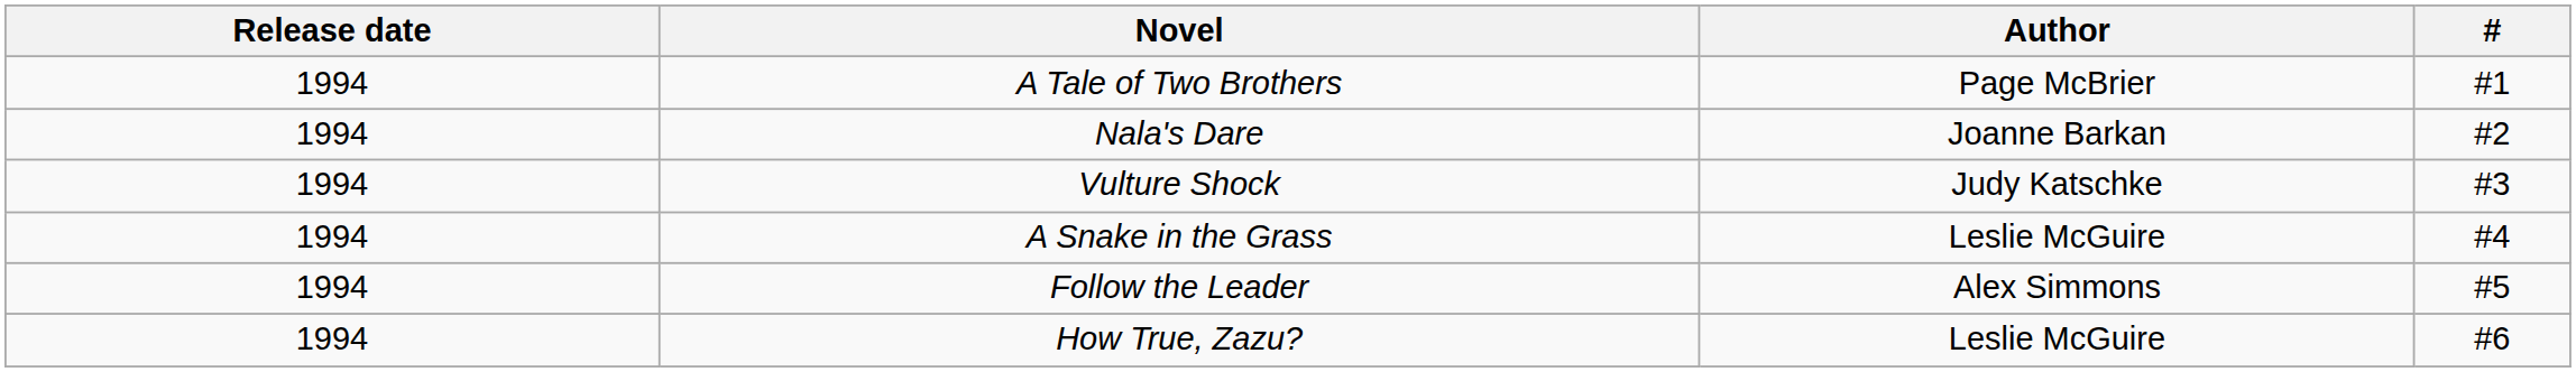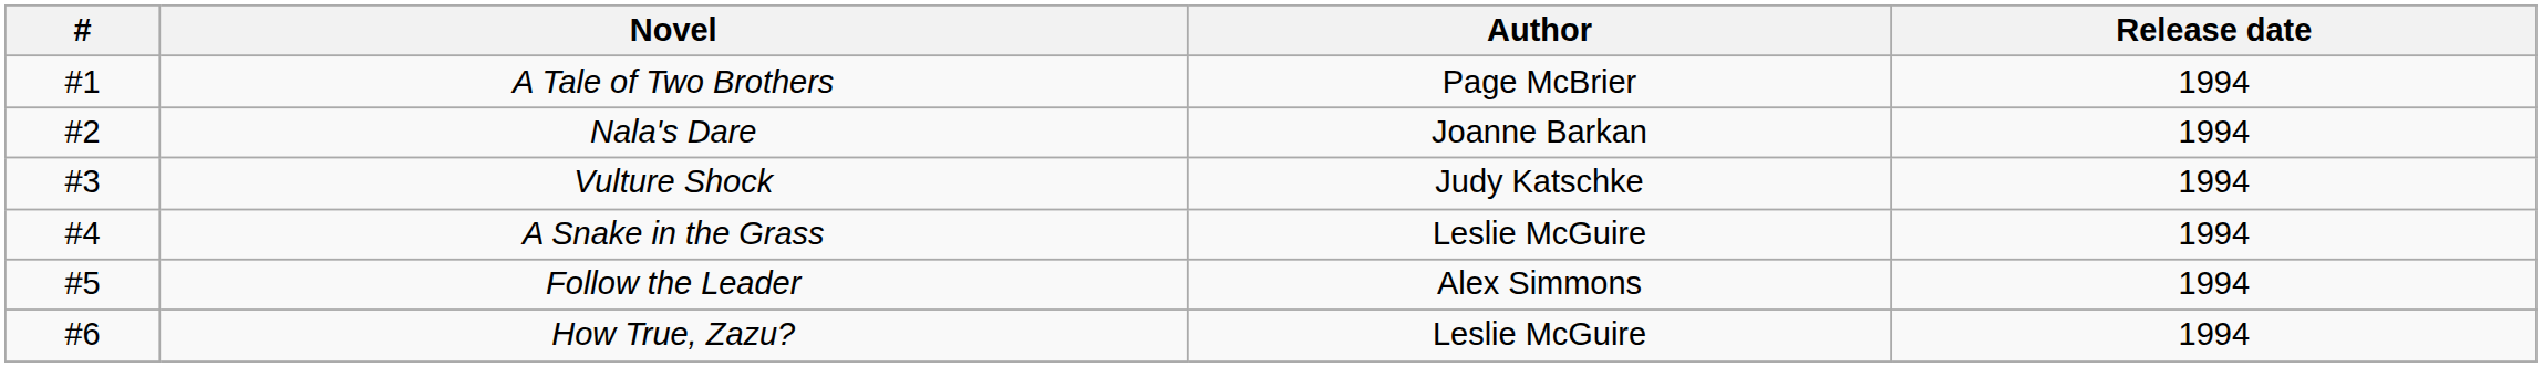columns swapped: # <-> Release date
